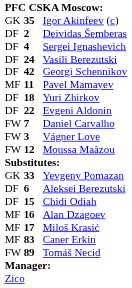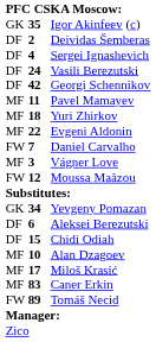Yuri Zhirkov | column 1: DF -> MF
Evgeni Aldonin | column 1: DF -> MF
Vágner Love | column 1: FW -> MF
Yevgeny Pomazan | column 2: 33 -> 34
Alan Dzagoev | column 2: 16 -> 10
